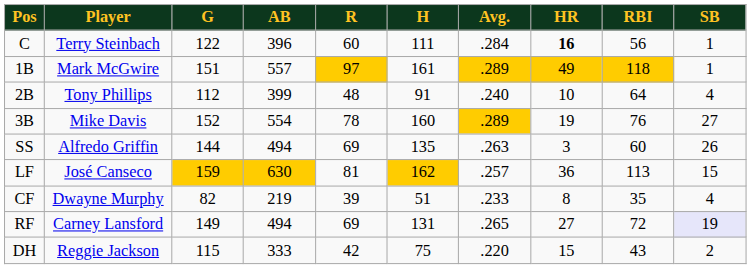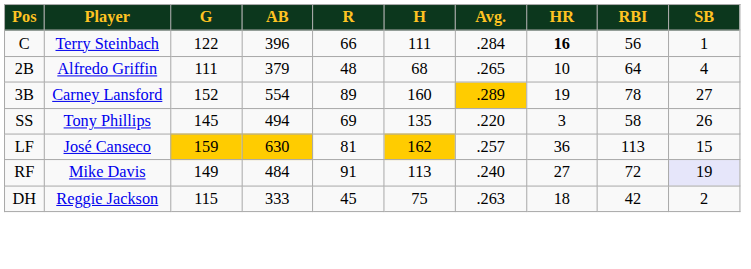C | R: 60 -> 66
- row: 1B | Mark McGwire | 151 | 557 | 97 | 161 | .289 | 49 | 118 | 1
2B | Player: Tony Phillips -> Alfredo Griffin
2B | G: 112 -> 111
2B | AB: 399 -> 379
2B | H: 91 -> 68
2B | Avg.: .240 -> .265
3B | Player: Mike Davis -> Carney Lansford
3B | R: 78 -> 89
3B | RBI: 76 -> 78
SS | Player: Alfredo Griffin -> Tony Phillips
SS | G: 144 -> 145
SS | Avg.: .263 -> .220
SS | RBI: 60 -> 58
- row: CF | Dwayne Murphy | 82 | 219 | 39 | 51 | .233 | 8 | 35 | 4
RF | Player: Carney Lansford -> Mike Davis
RF | AB: 494 -> 484
RF | R: 69 -> 91
RF | H: 131 -> 113
RF | Avg.: .265 -> .240
DH | R: 42 -> 45
DH | Avg.: .220 -> .263
DH | HR: 15 -> 18
DH | RBI: 43 -> 42
